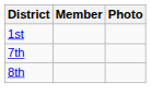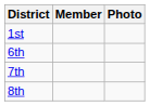+ row: 6th
